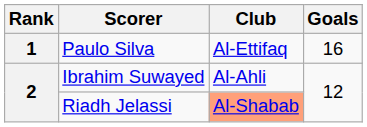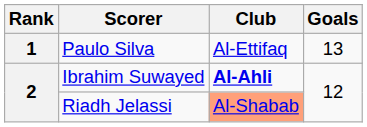Paulo Silva | Goals: 16 -> 13
Ibrahim Suwayed | Club: normal -> bold
